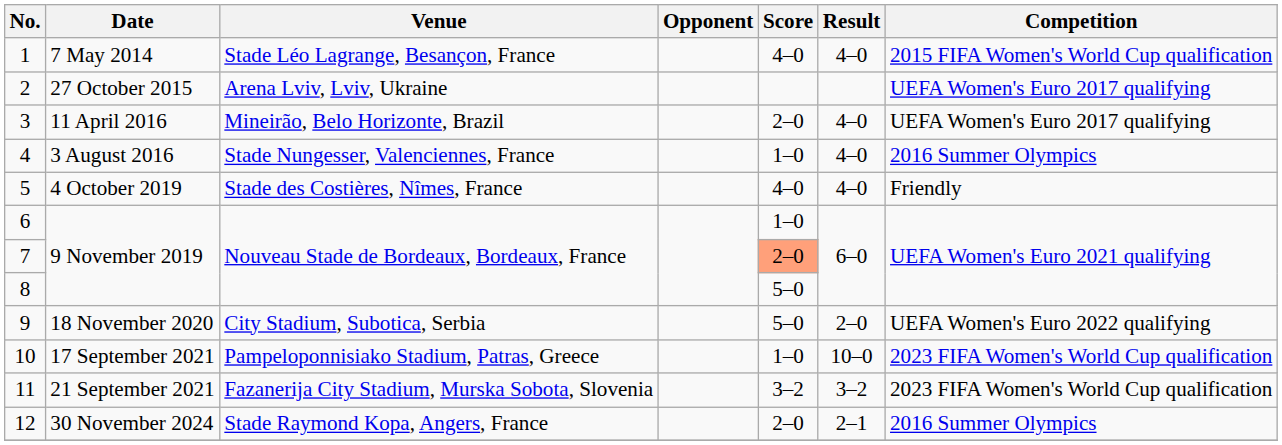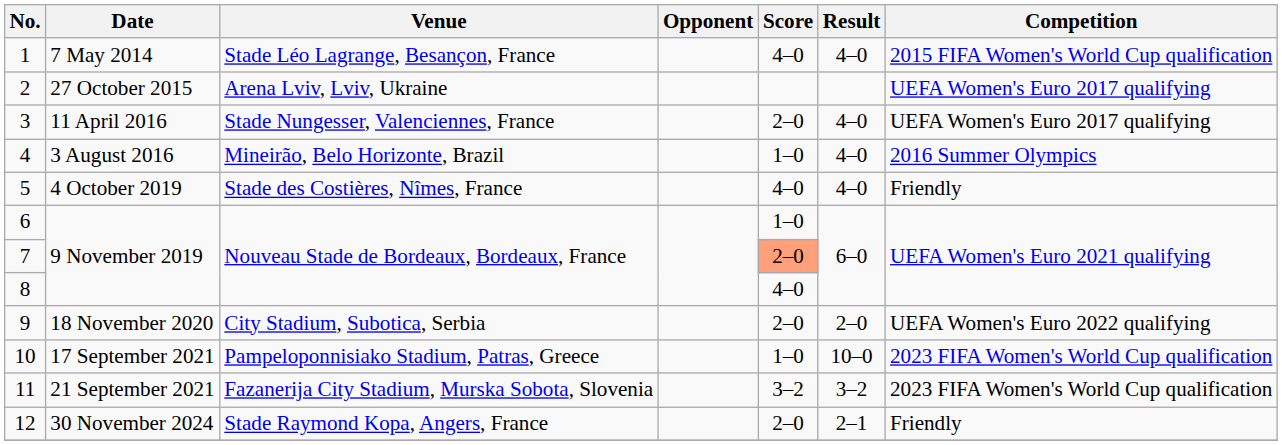3 | Venue: Mineirão, Belo Horizonte, Brazil -> Stade Nungesser, Valenciennes, France
4 | Venue: Stade Nungesser, Valenciennes, France -> Mineirão, Belo Horizonte, Brazil
8 | Score: 5–0 -> 4–0
9 | Score: 5–0 -> 2–0
12 | Competition: 2016 Summer Olympics -> Friendly
